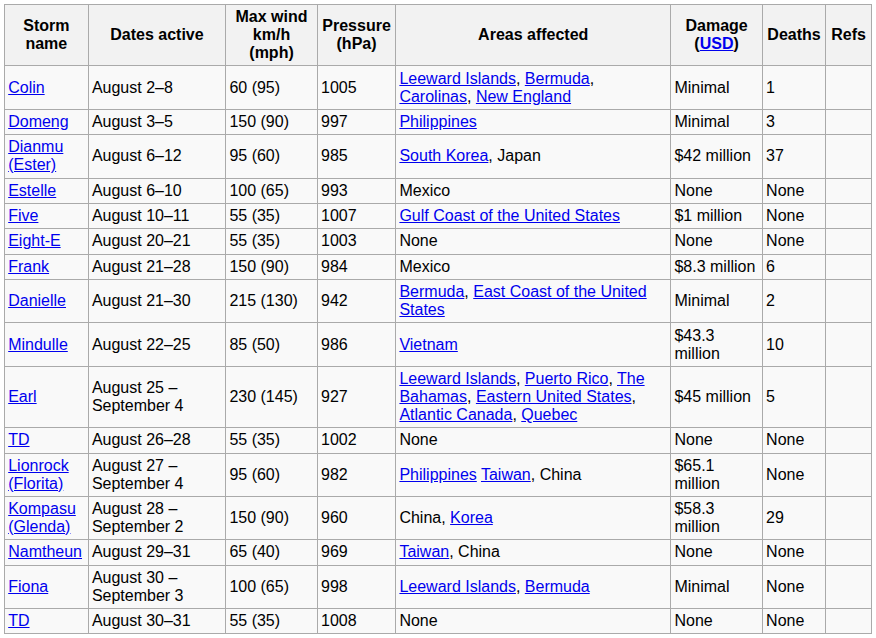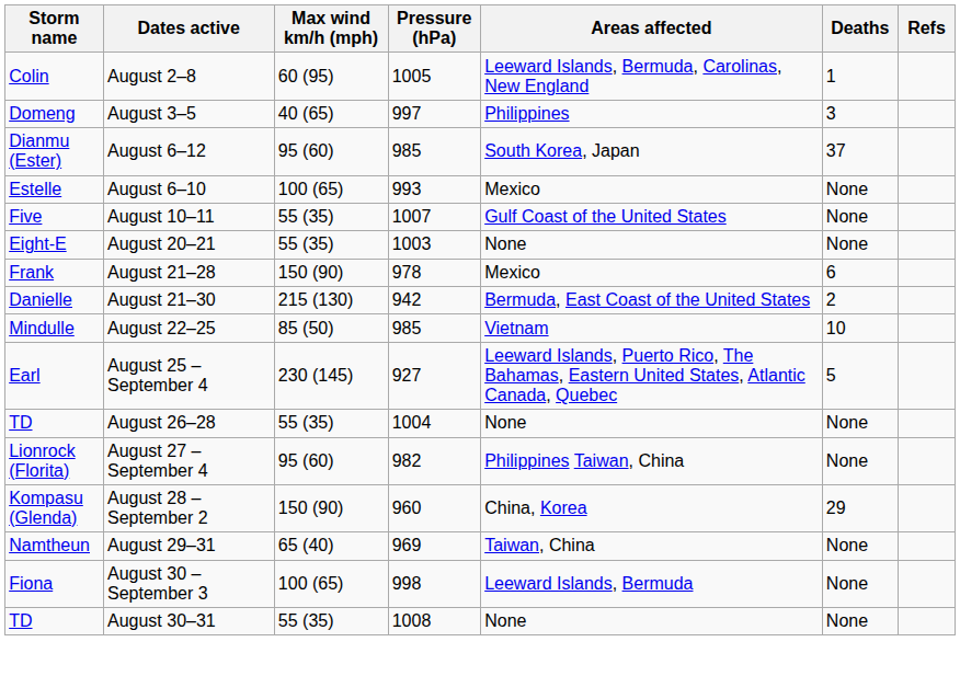- column: Damage (USD) | Minimal | Minimal | $42 million | None | $1 million | None | $8.3 million | Minimal | $43.3 million | $45 million | None | $65.1 million | $58.3 million | None | Minimal | None
August 3–5 | Max wind km/h (mph): 150 (90) -> 40 (65)
August 21–28 | Pressure (hPa): 984 -> 978
August 22–25 | Pressure (hPa): 986 -> 985
August 26–28 | Pressure (hPa): 1002 -> 1004
